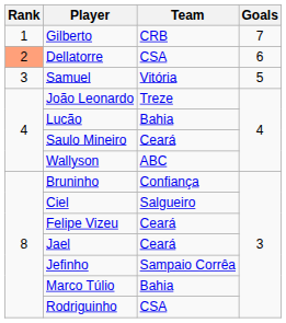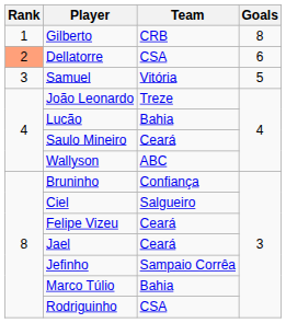Gilberto | Goals: 7 -> 8
